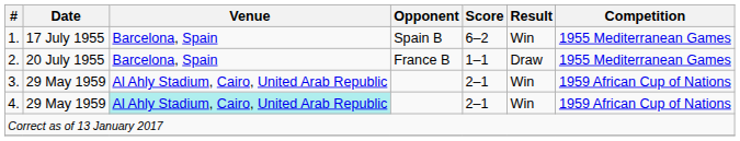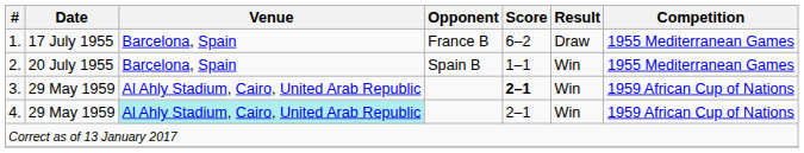1. | Opponent: Spain B -> France B
1. | Result: Win -> Draw
2. | Opponent: France B -> Spain B
2. | Result: Draw -> Win
3. | Score: normal -> bold
